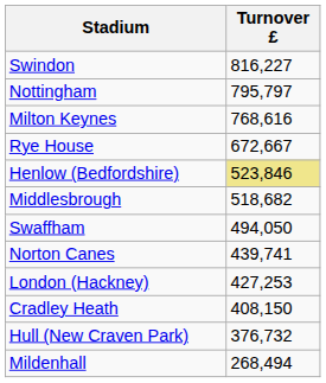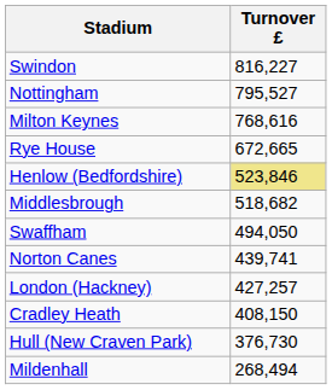Nottingham | Turnover £: 795,797 -> 795,527
Rye House | Turnover £: 672,667 -> 672,665
London (Hackney) | Turnover £: 427,253 -> 427,257
Hull (New Craven Park) | Turnover £: 376,732 -> 376,730
